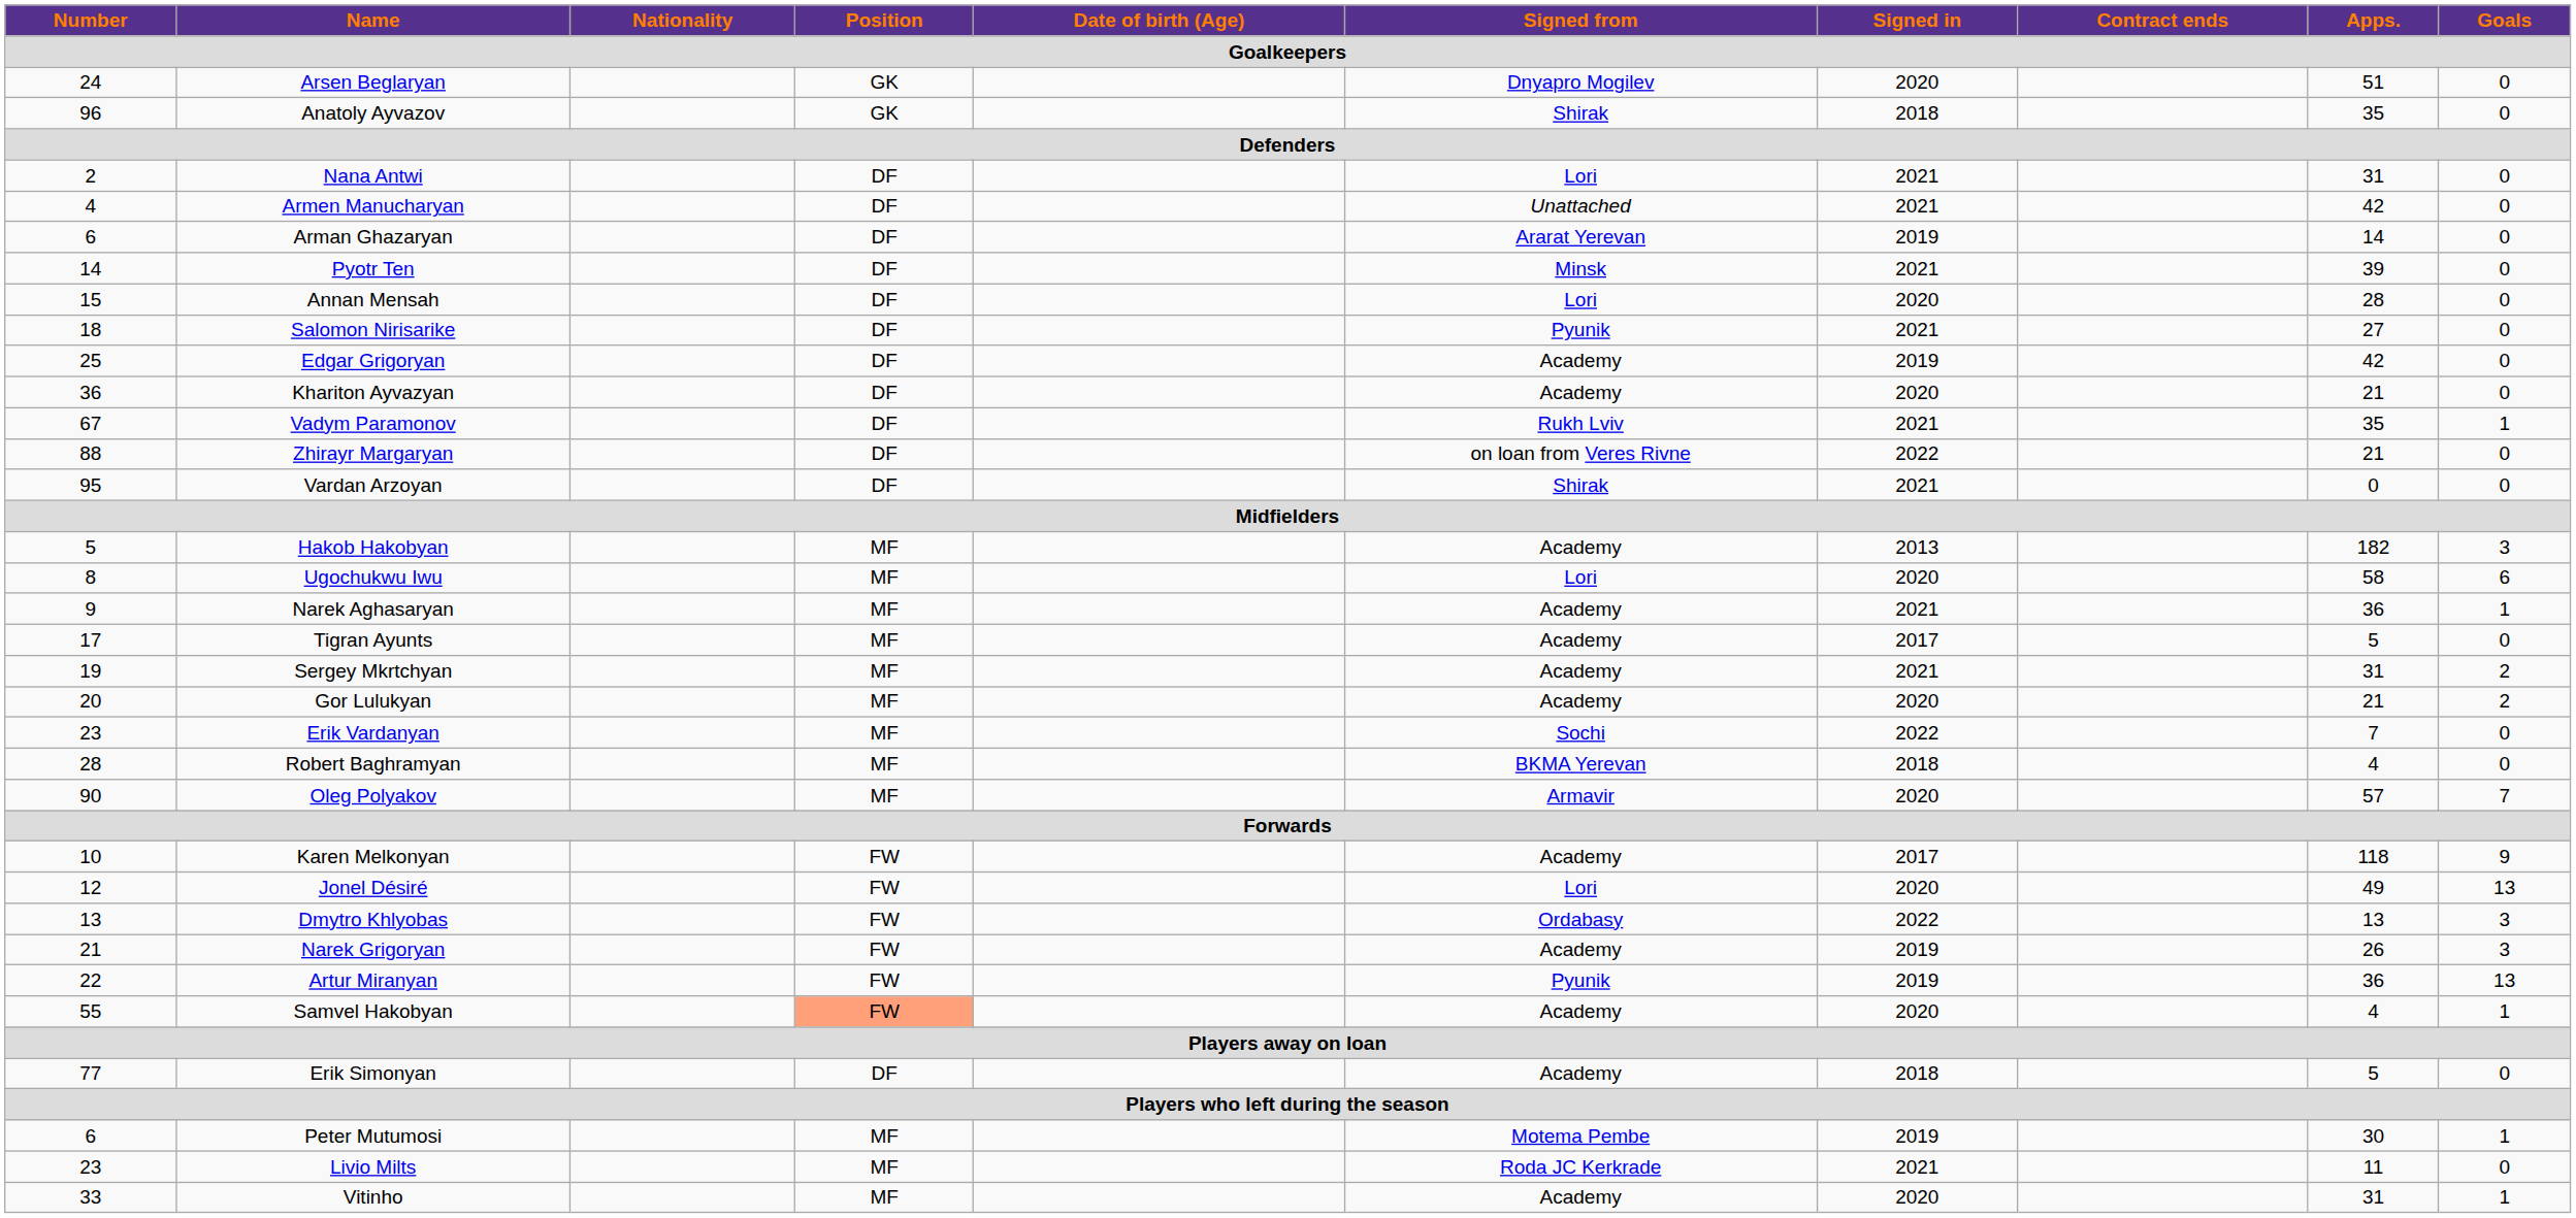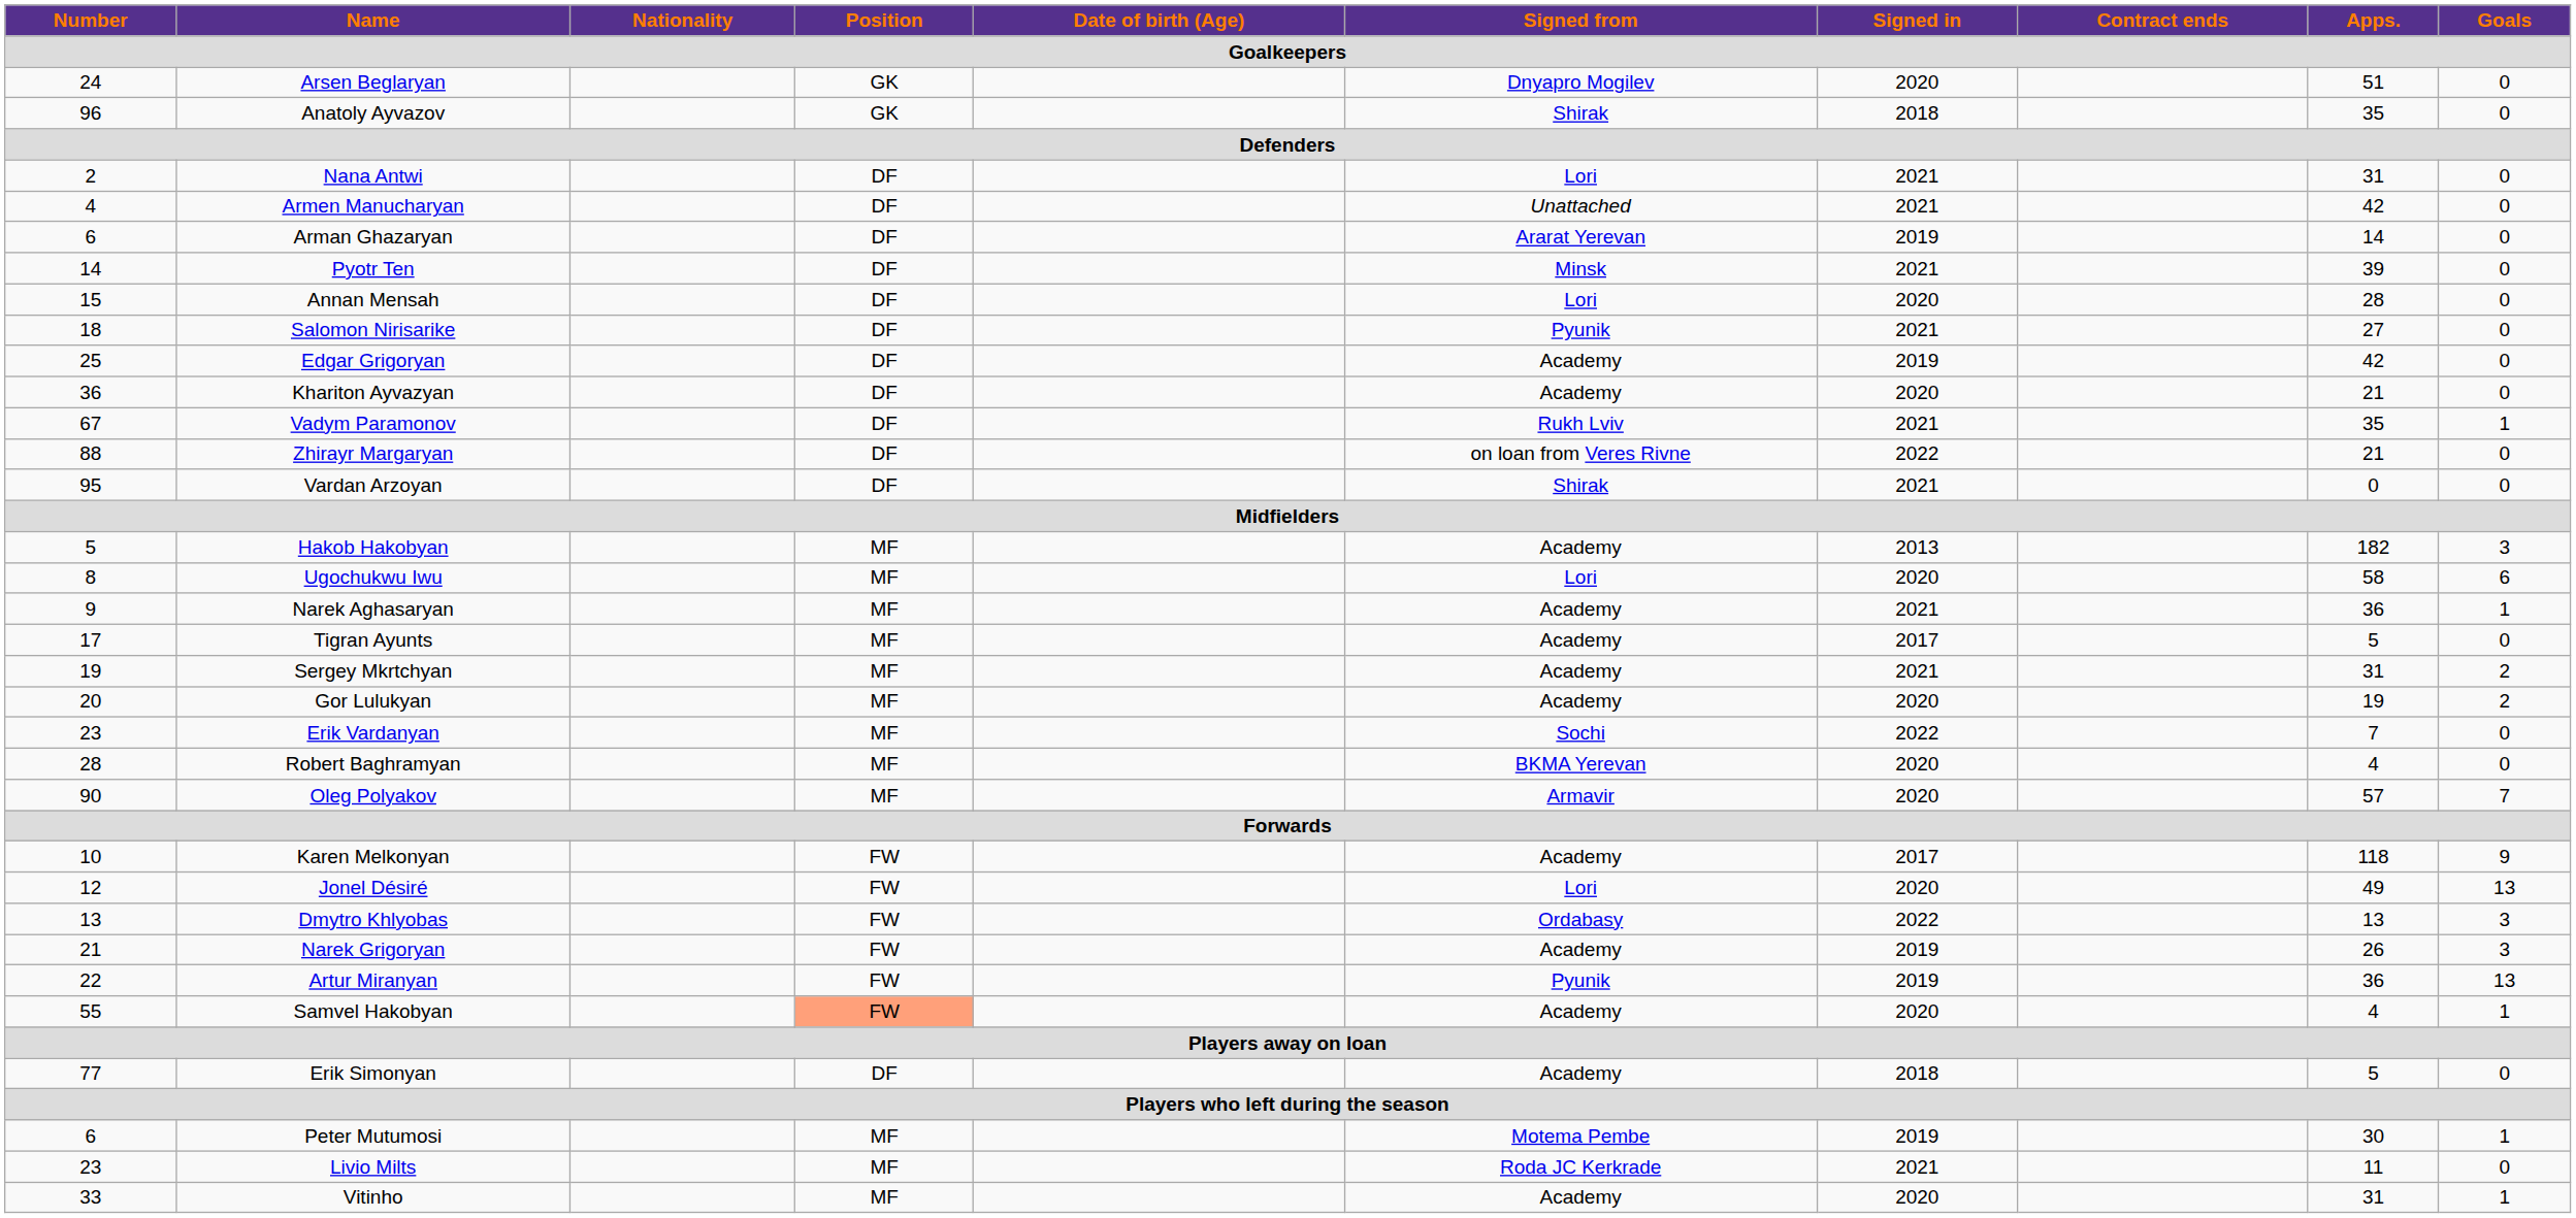Gor Lulukyan | Apps.: 21 -> 19
Robert Baghramyan | Signed in: 2018 -> 2020
